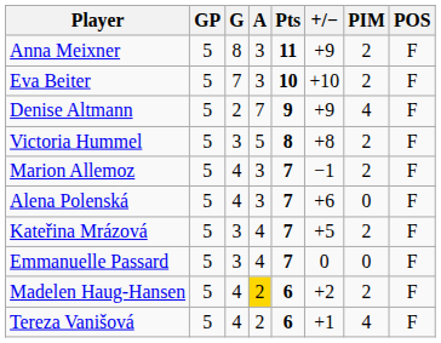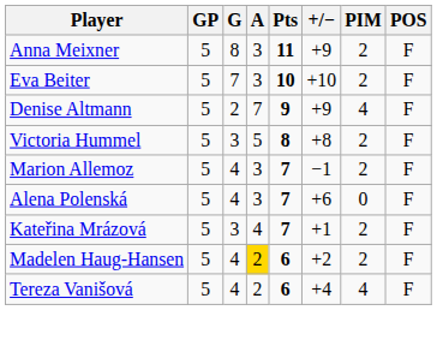Kateřina Mrázová | +/−: +5 -> +1
- row: Emmanuelle Passard | 5 | 3 | 4 | 7 | 0 | 0 | F
Tereza Vanišová | +/−: +1 -> +4
